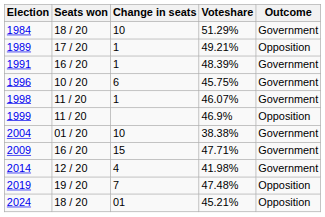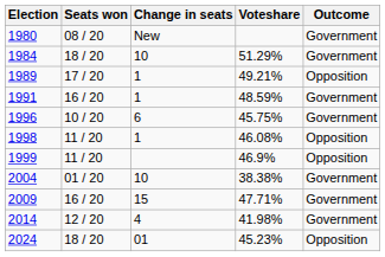+ row: 1980 | 08 / 20 | New | Government
1991 | Voteshare: 48.39% -> 48.59%
1998 | Voteshare: 46.07% -> 46.08%
1998 | Outcome: Government -> Opposition
- row: 2019 | 19 / 20 | 7 | 47.48% | Opposition
2024 | Voteshare: 45.21% -> 45.23%
